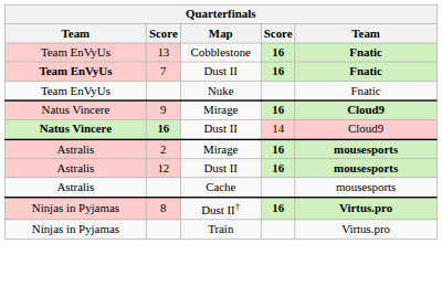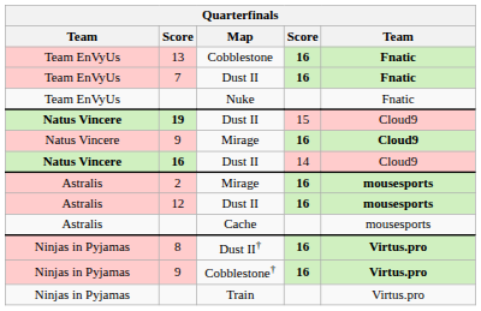7 | column 1: bold -> normal
+ row: Natus Vincere | 19 | Dust II | 15 | Cloud9
+ row: Ninjas in Pyjamas | 9 | Cobblestone† | 16 | Virtus.pro
